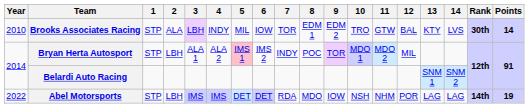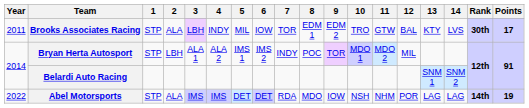Brooks Associates Racing | Year: 2010 -> 2011
Brooks Associates Racing | Points: 14 -> 17
Bryan Herta Autosport | 5: pink background -> no background
Abel Motorsports | 2: LBH -> ALA
